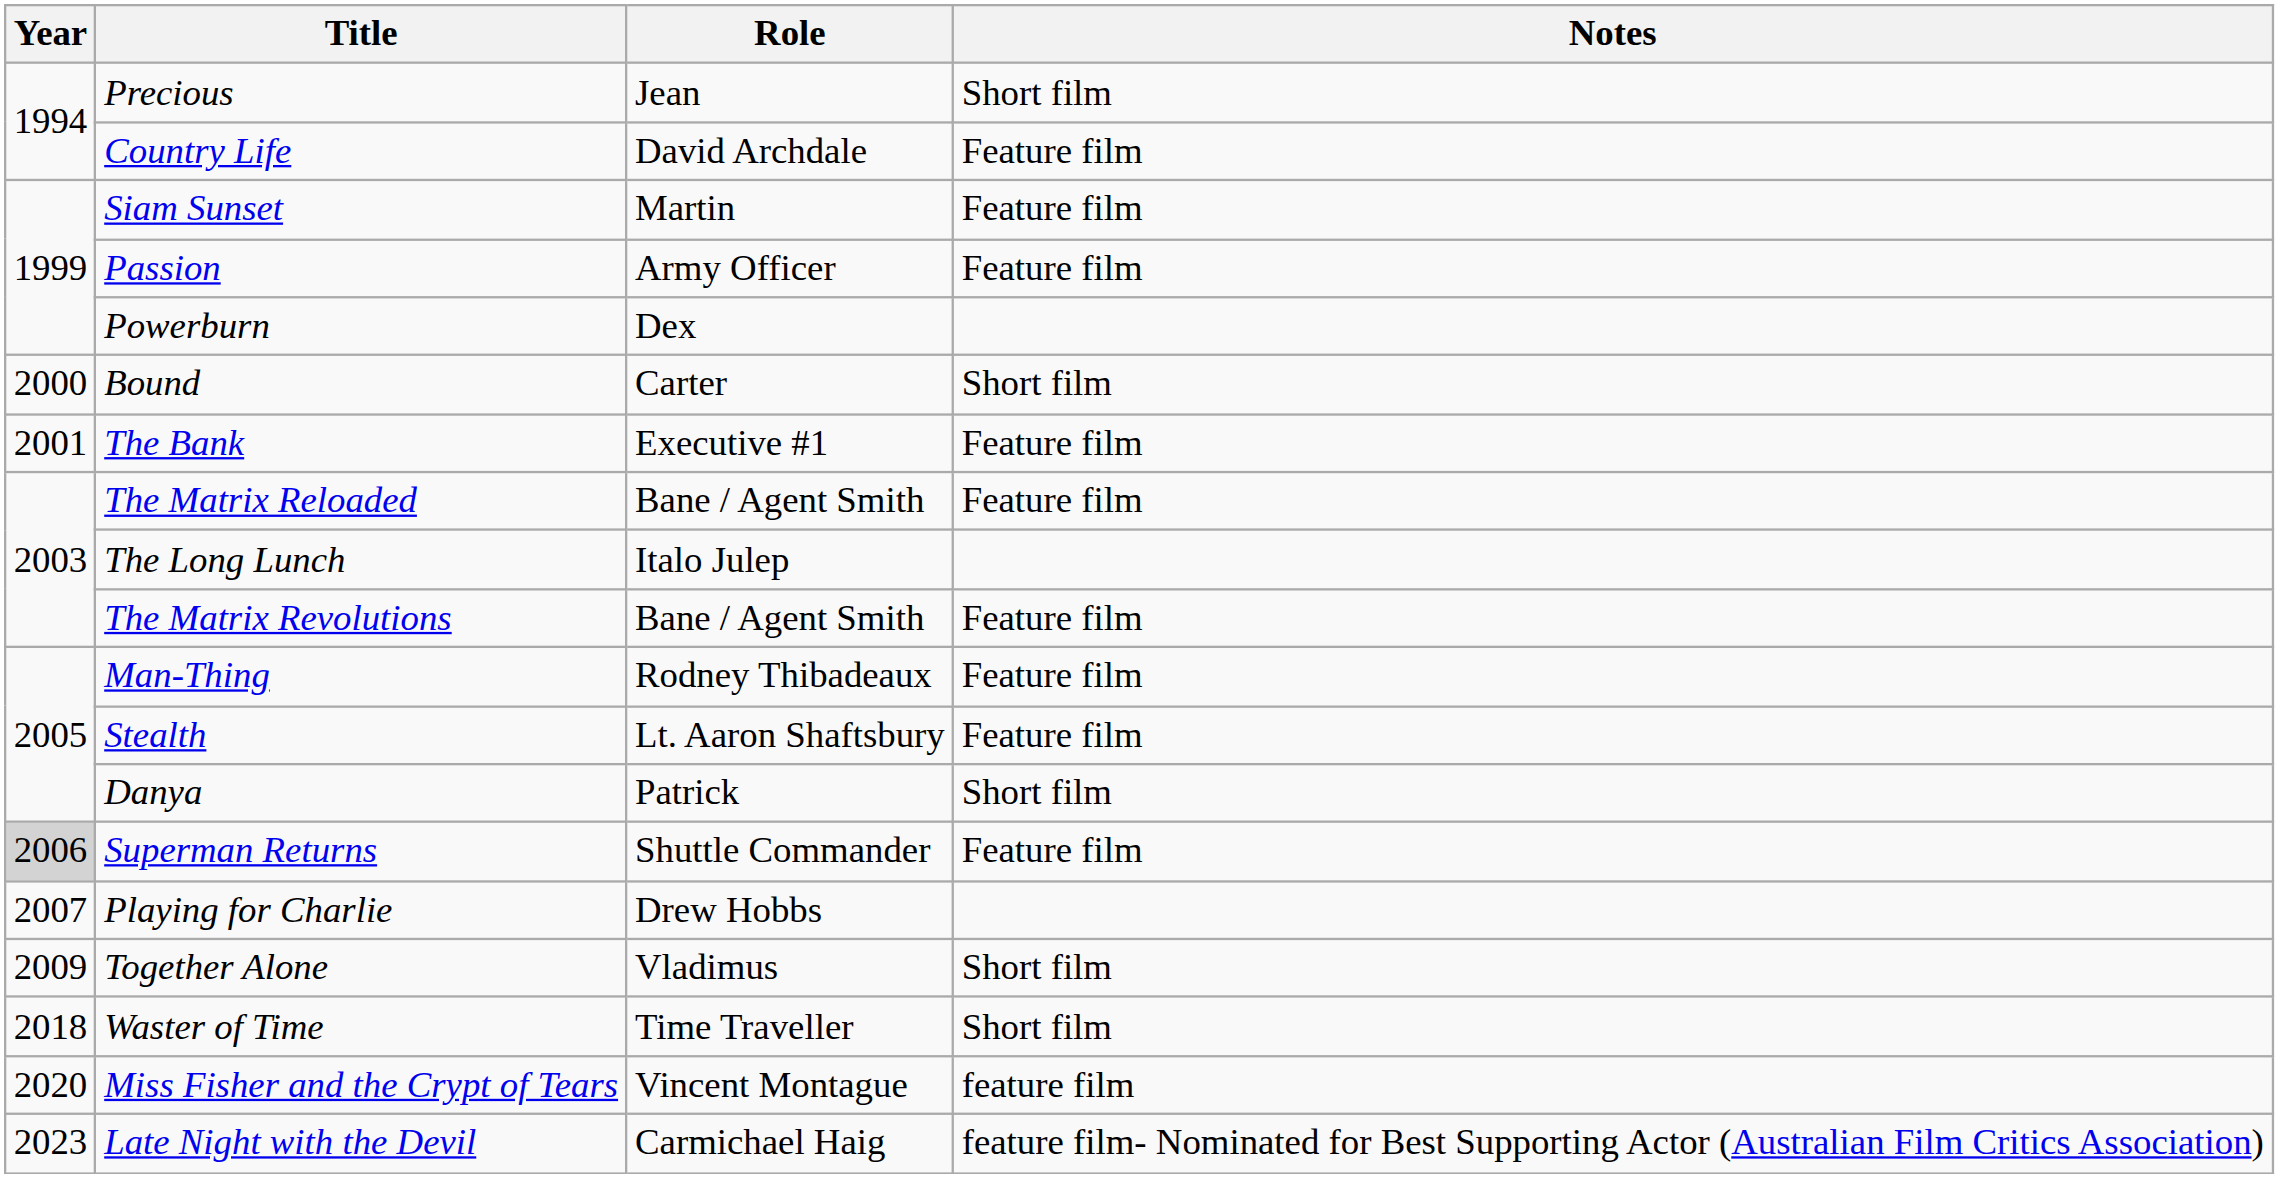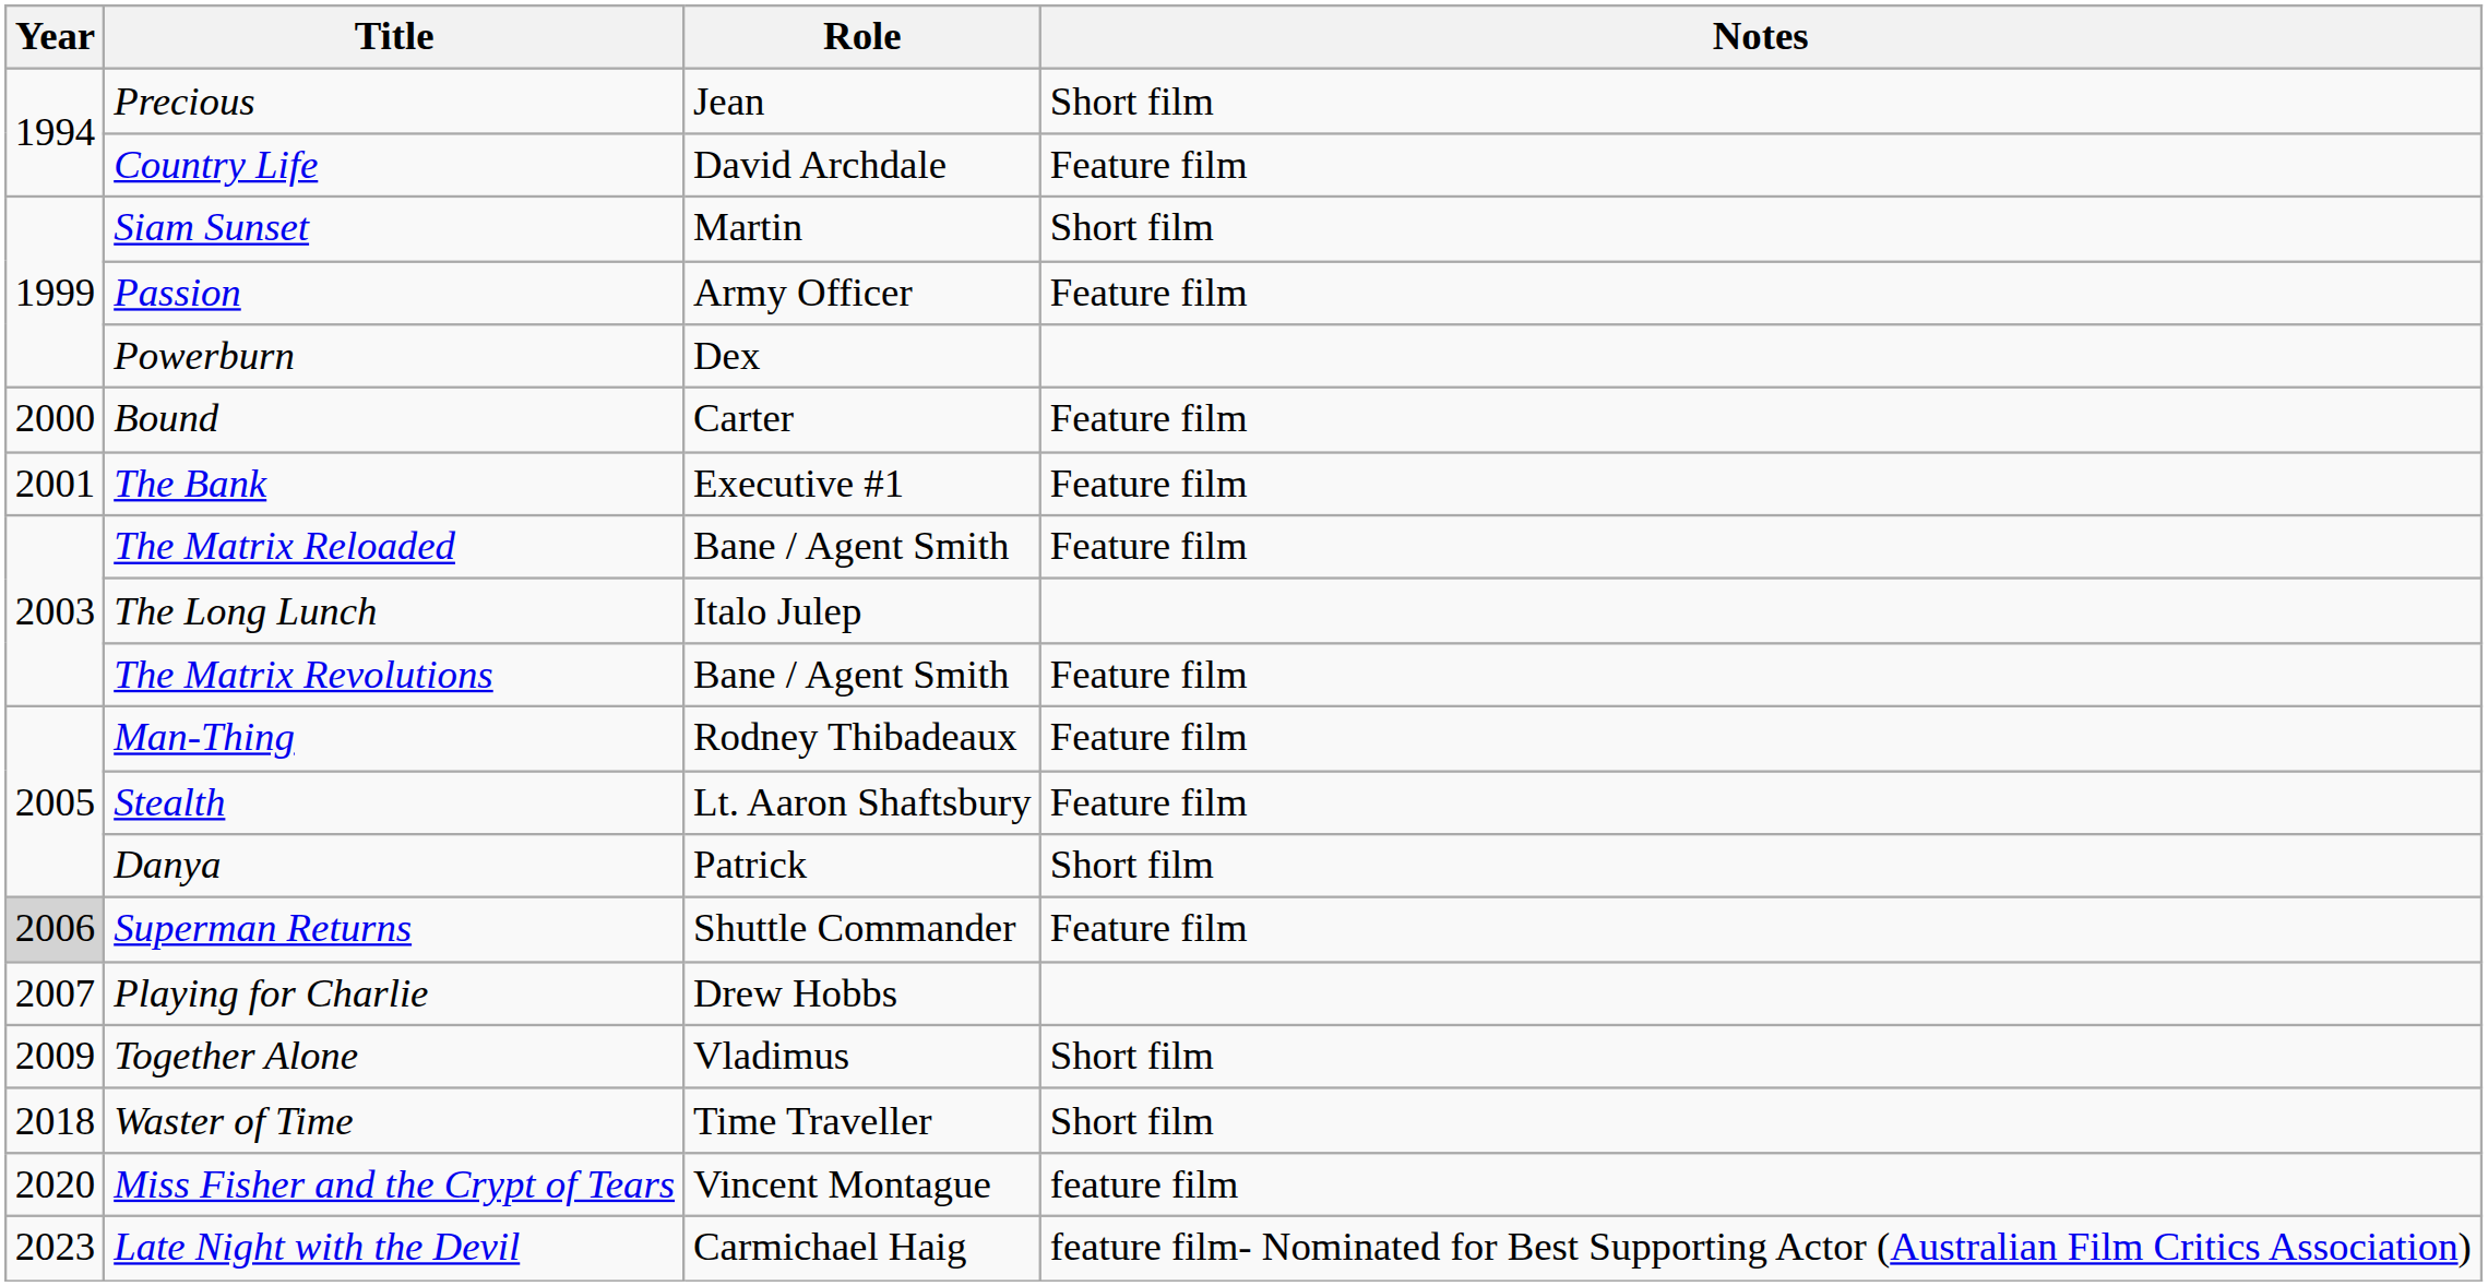Siam Sunset | Notes: Feature film -> Short film
Bound | Notes: Short film -> Feature film
